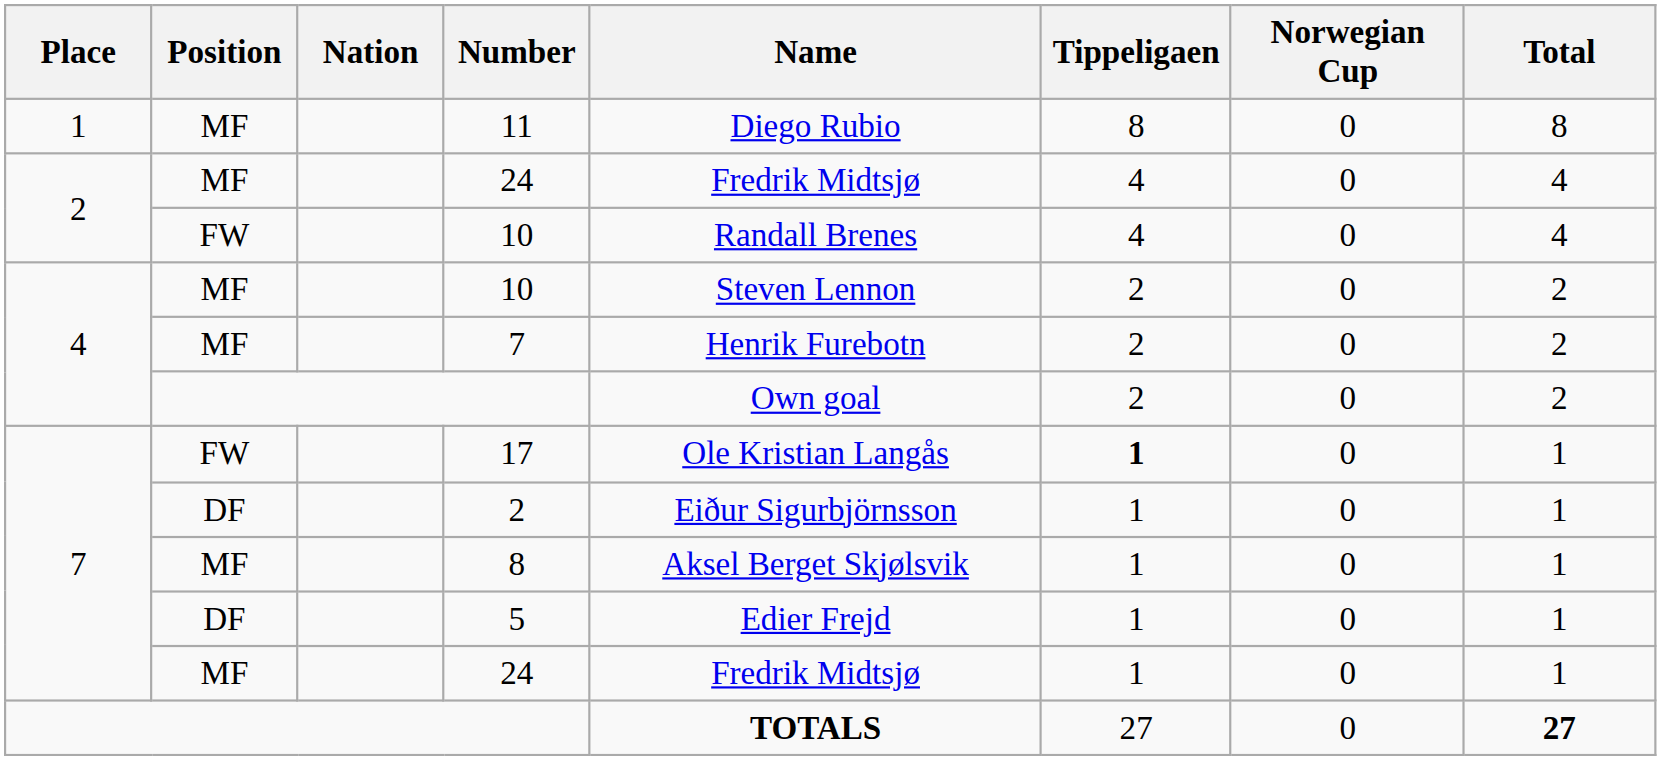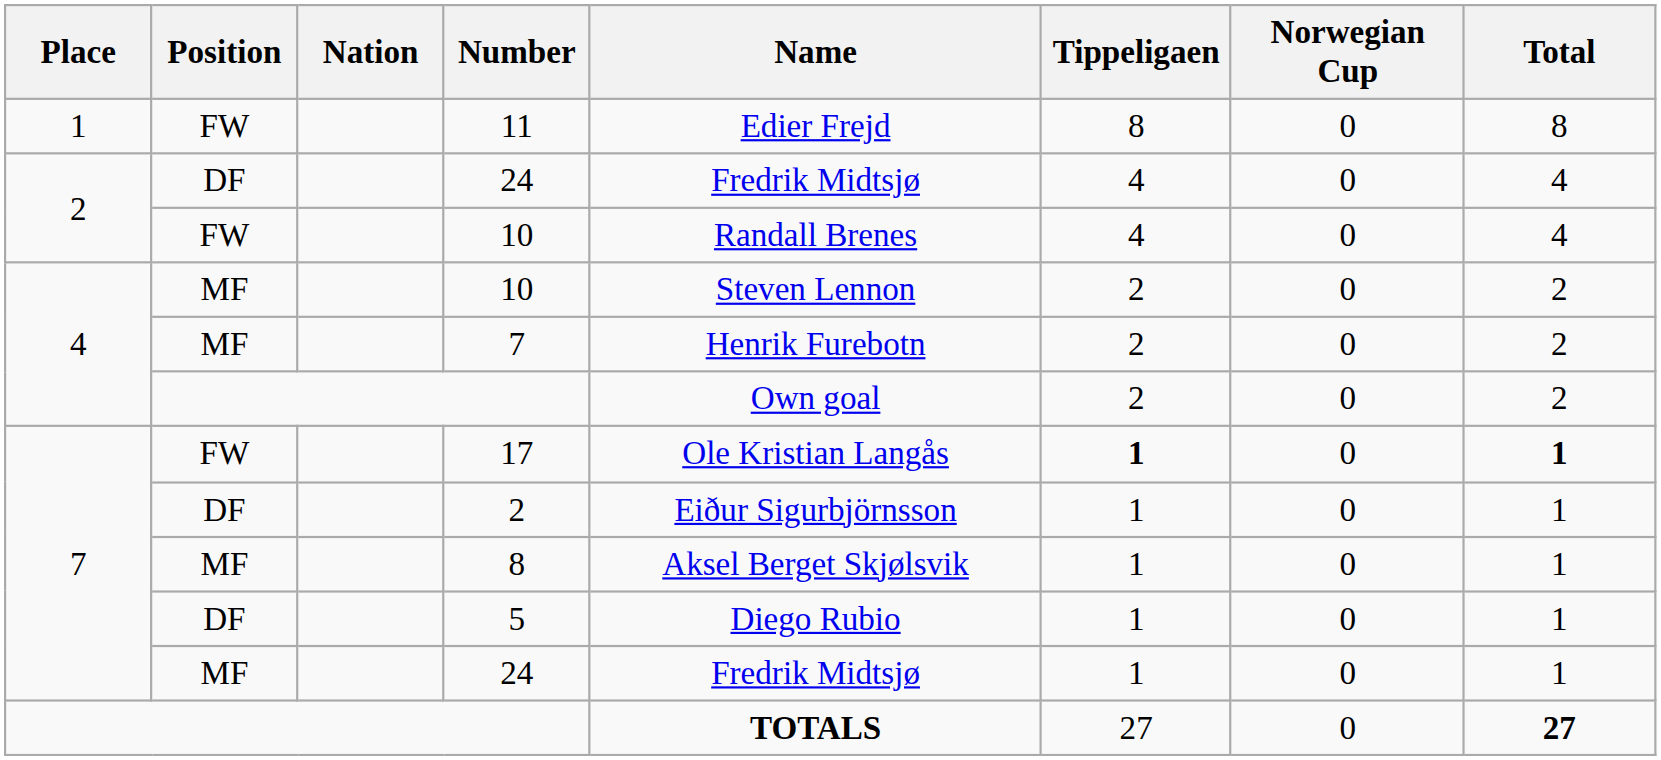11 | Position: MF -> FW
11 | Name: Diego Rubio -> Edier Frejd
2 / 24 | Position: MF -> DF
17 | Total: normal -> bold
5 | Name: Edier Frejd -> Diego Rubio
